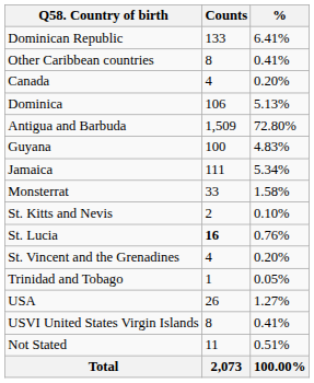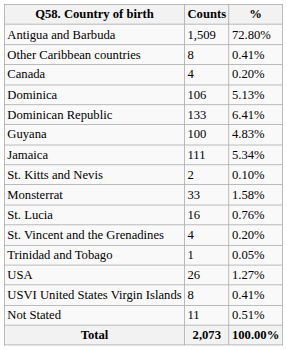rows swapped: Antigua and Barbuda <-> Dominican Republic
rows swapped: Monsterrat <-> St. Kitts and Nevis
St. Lucia | Counts: bold -> normal
